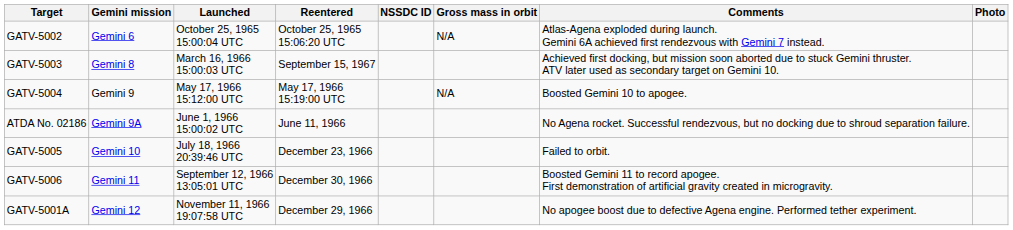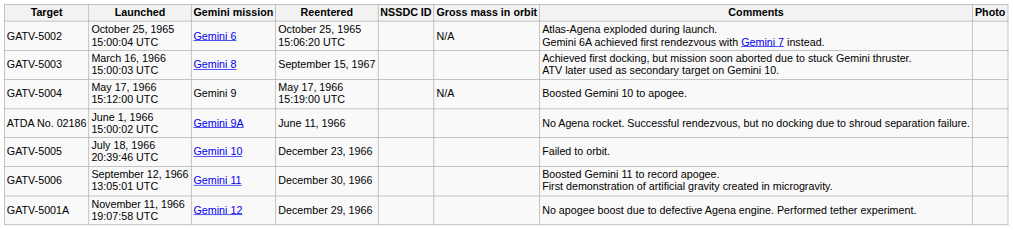columns swapped: Gemini mission <-> Launched
